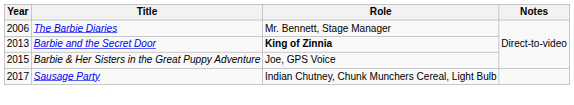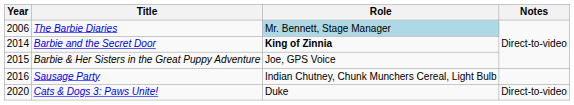The Barbie Diaries | Role: no background -> lightblue background
Barbie and the Secret Door | Year: 2013 -> 2014
Sausage Party | Year: 2017 -> 2016
+ row: 2020 | Cats & Dogs 3: Paws Unite! | Duke | Direct-to-video
